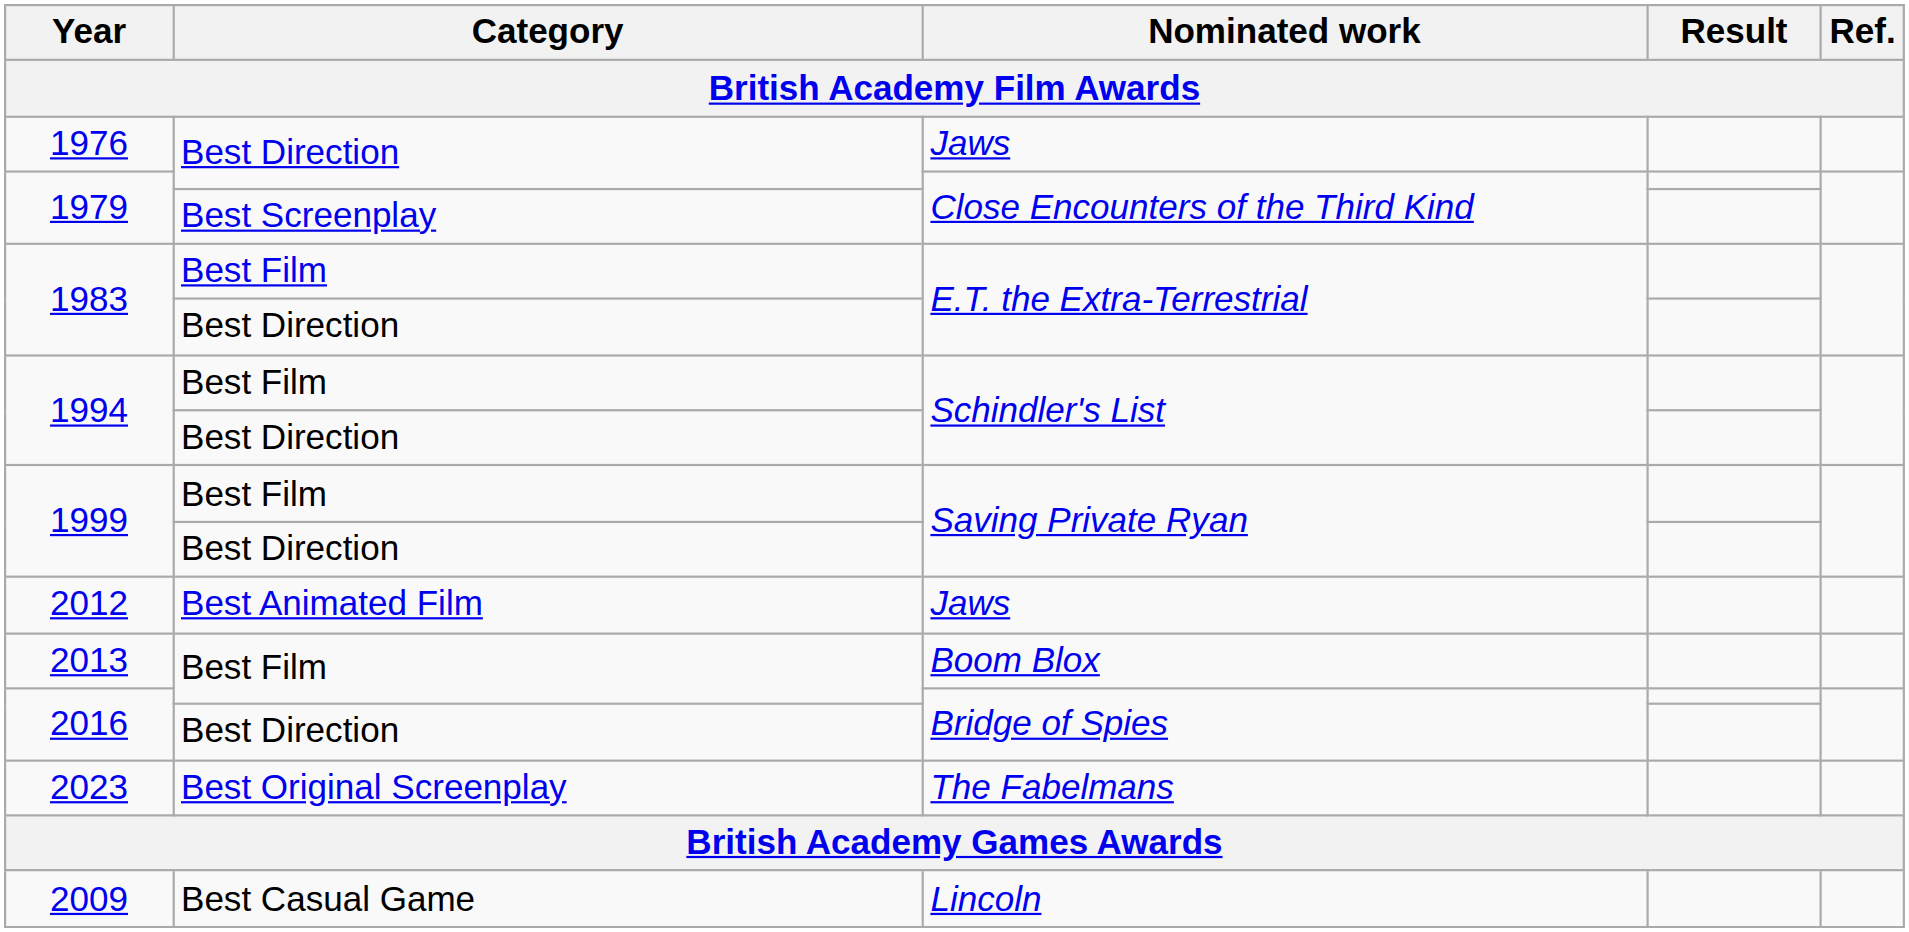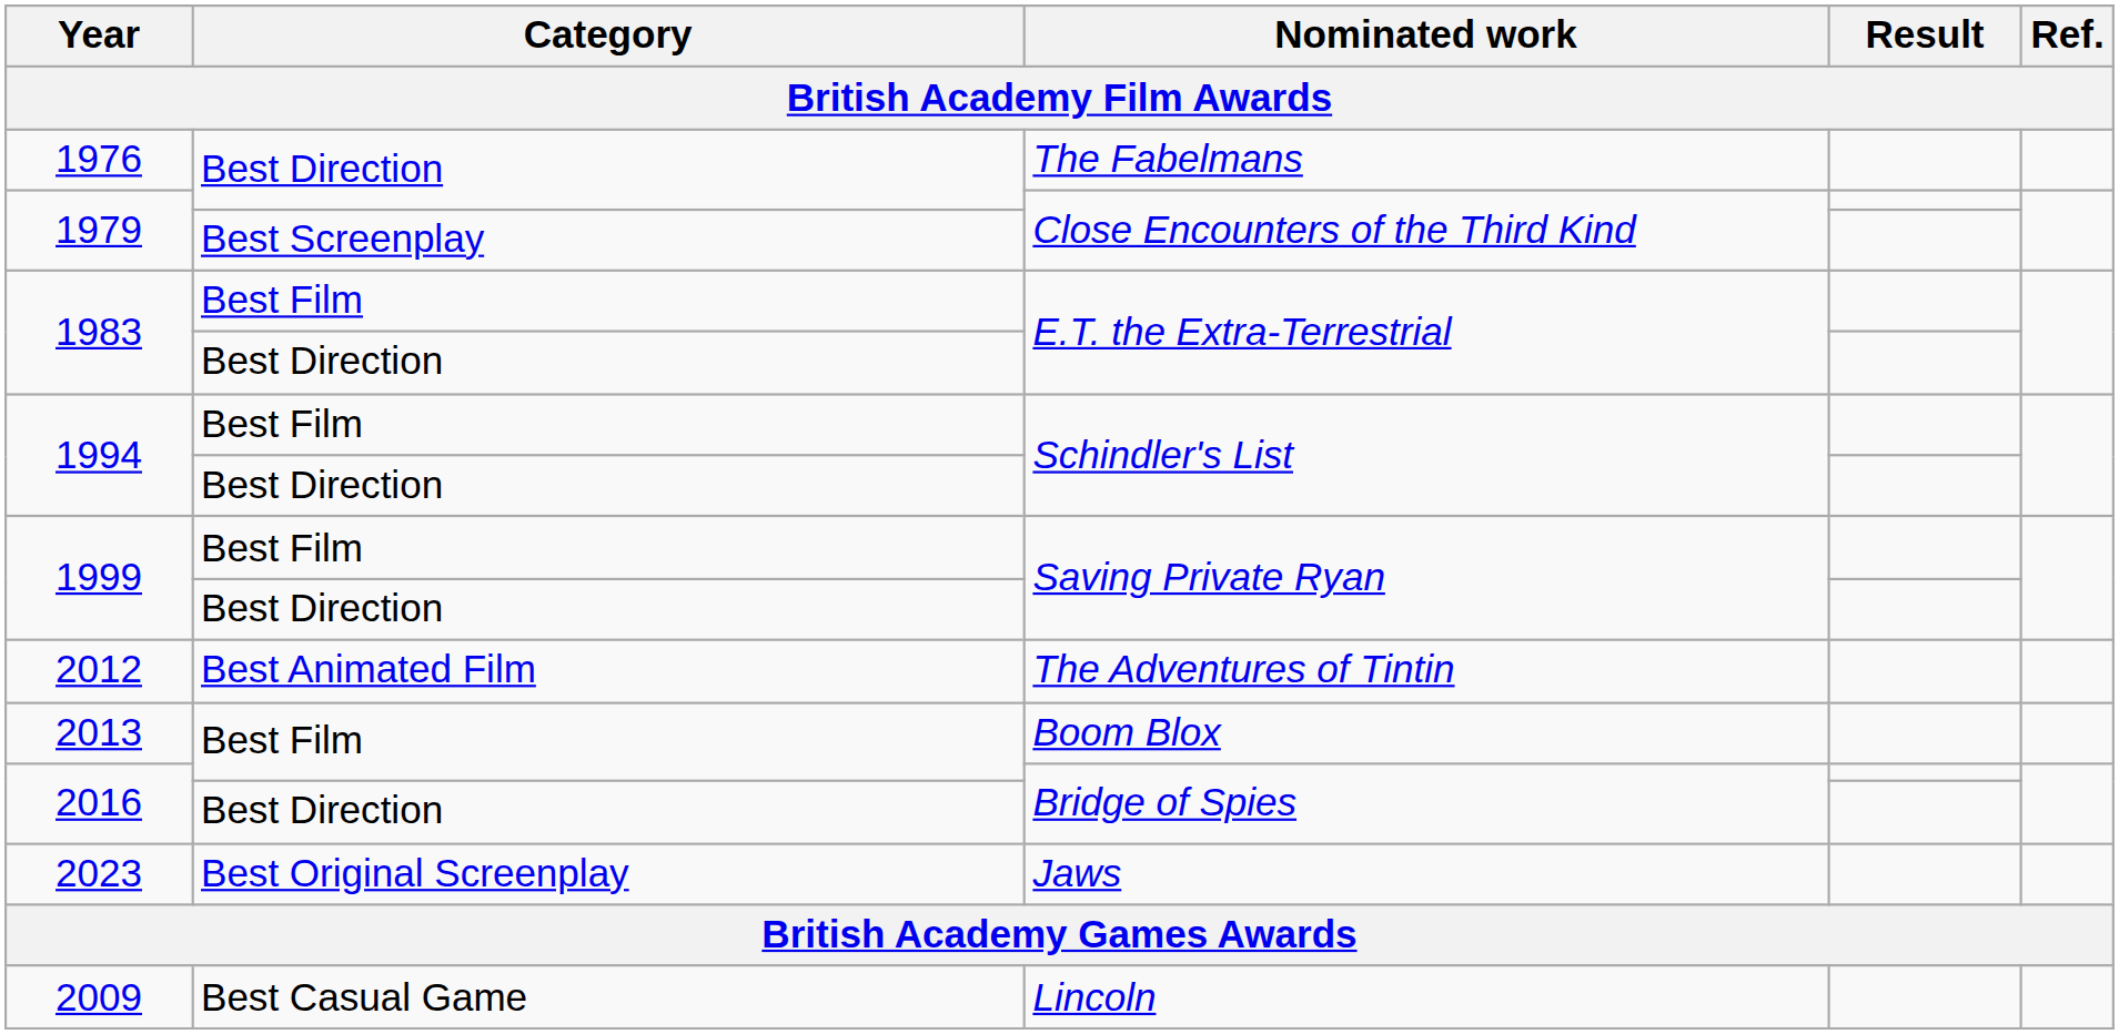1976 | Nominated work: Jaws -> The Fabelmans
2012 | Nominated work: Jaws -> The Adventures of Tintin
2023 | Nominated work: The Fabelmans -> Jaws
